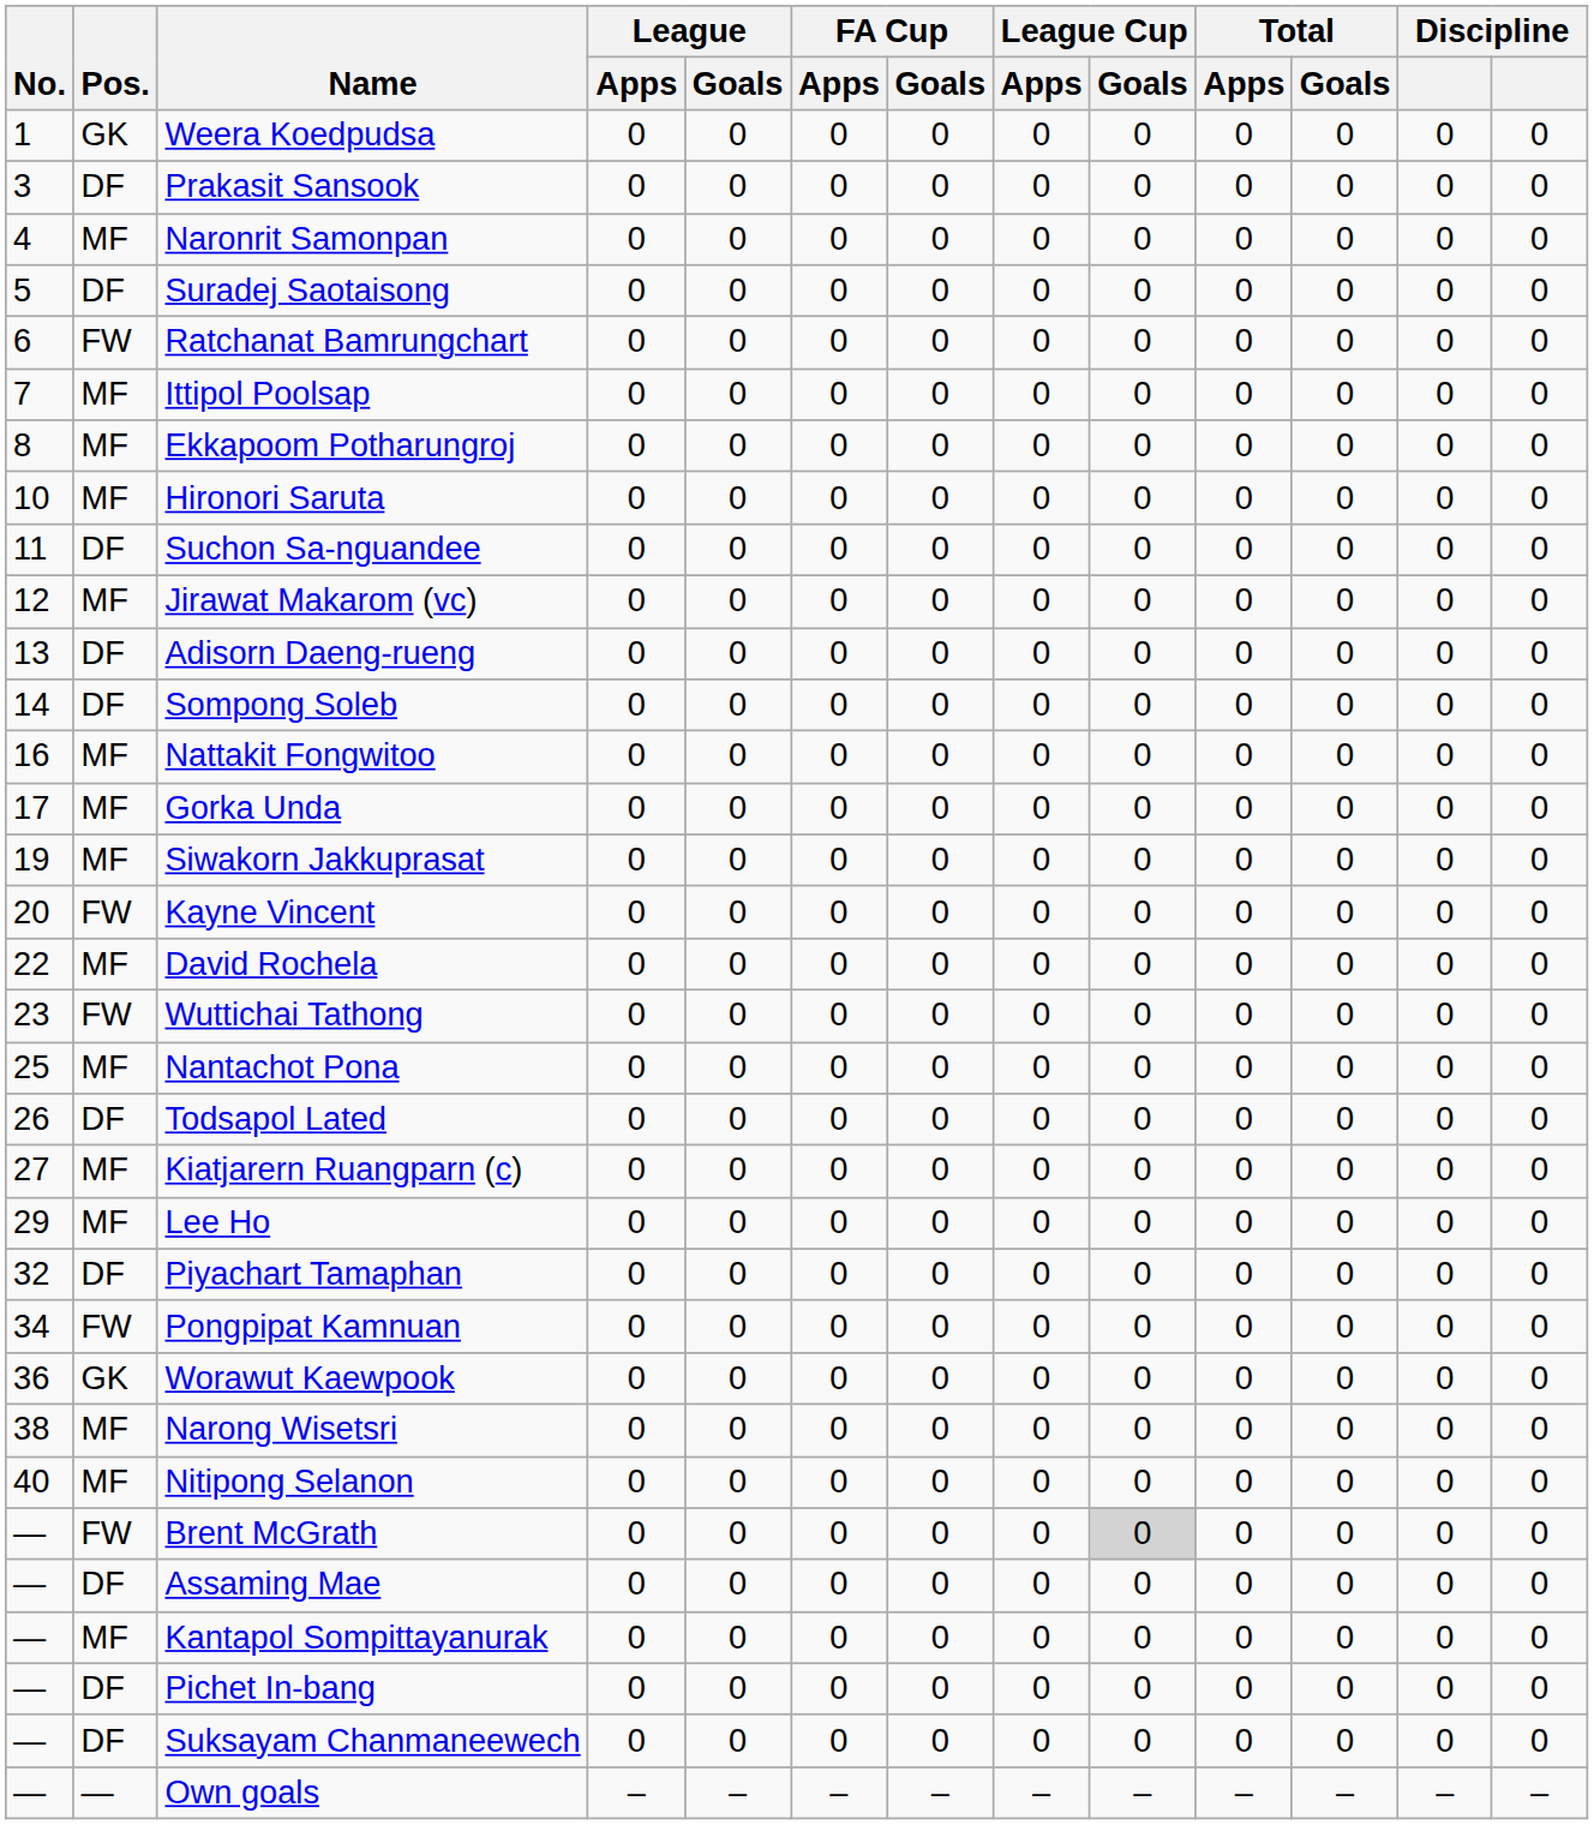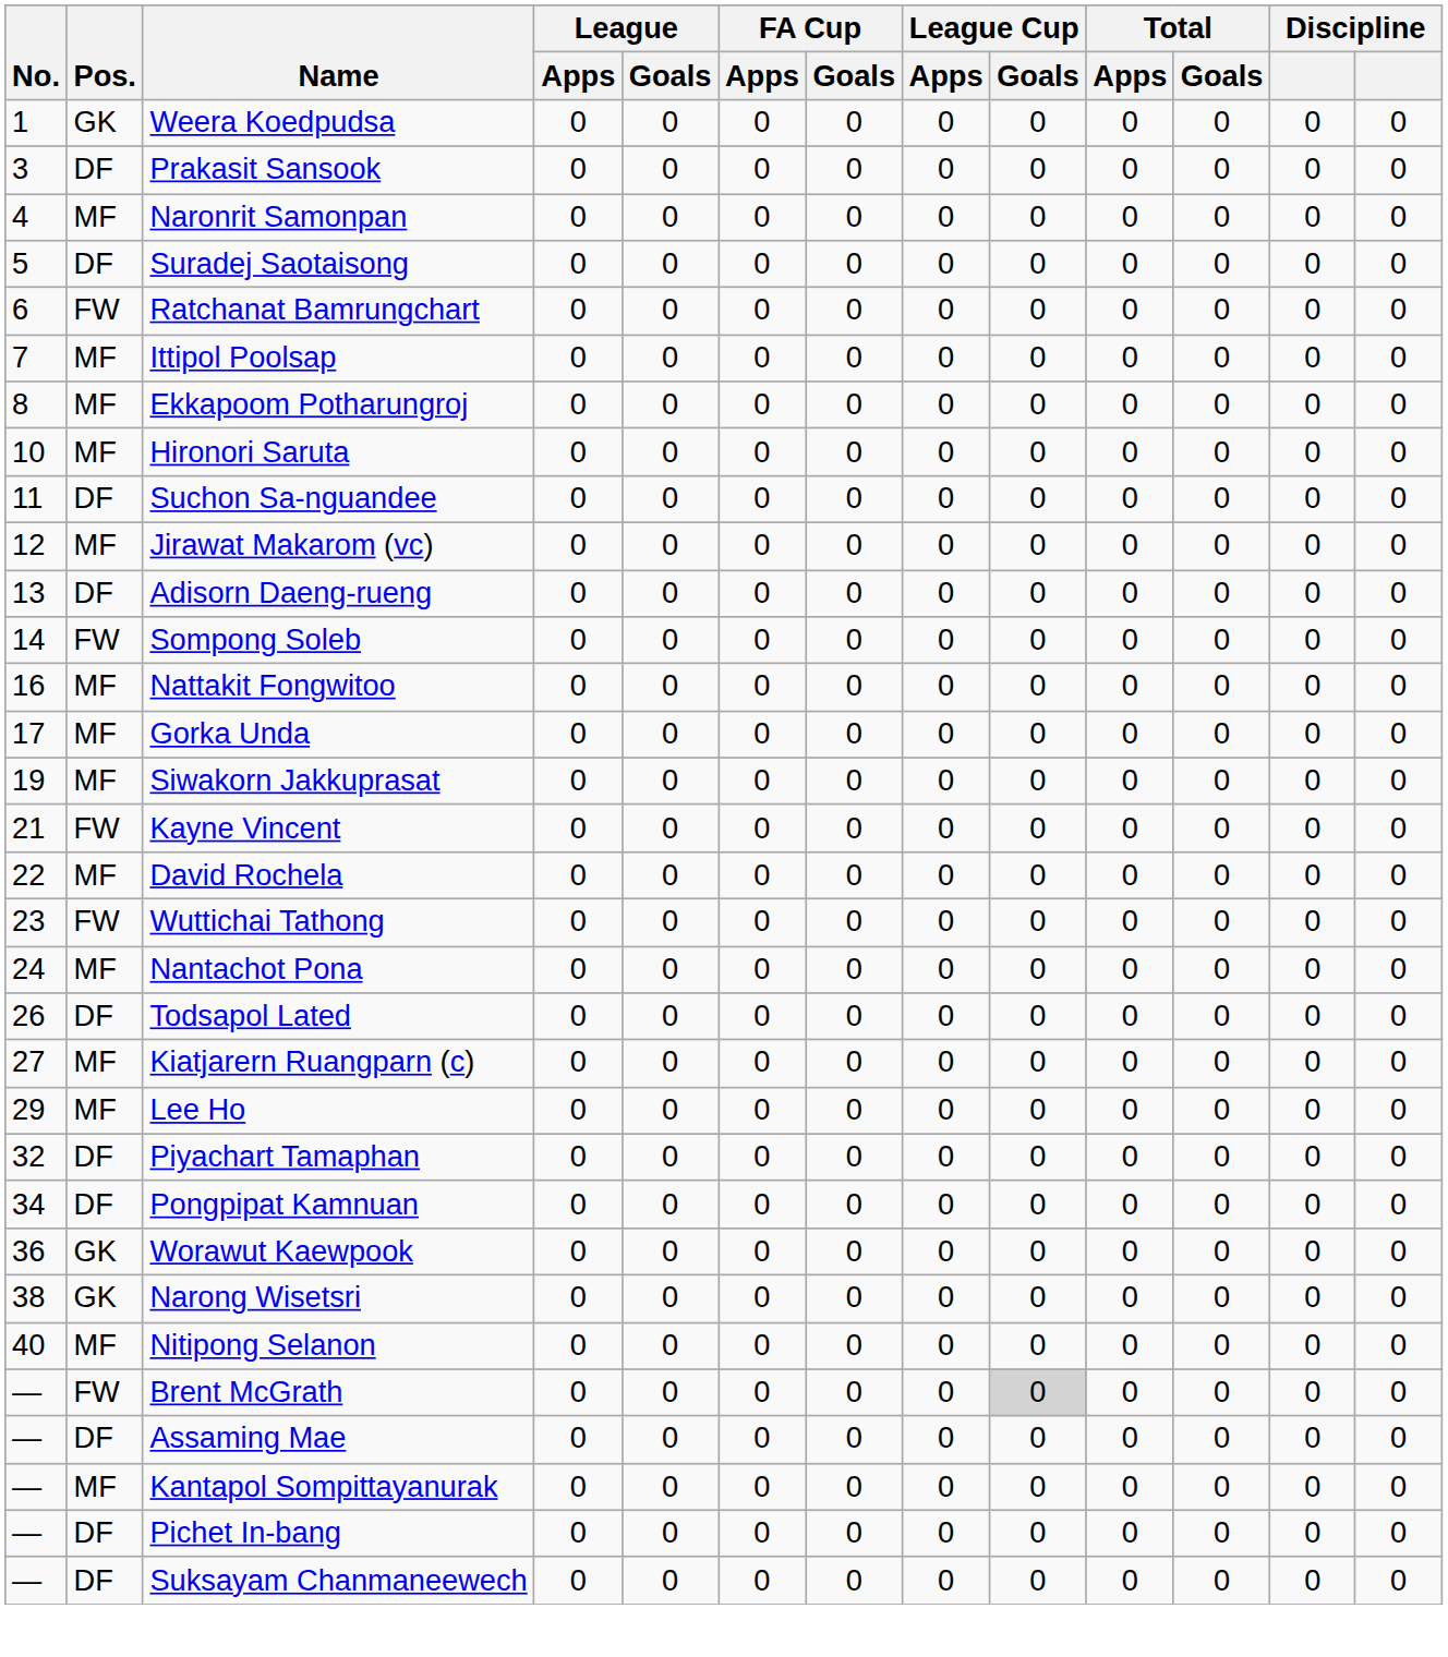Sompong Soleb | Pos.: DF -> FW
Kayne Vincent | No.: 20 -> 21
Nantachot Pona | No.: 25 -> 24
Pongpipat Kamnuan | Pos.: FW -> DF
Narong Wisetsri | Pos.: MF -> GK
- row: — | — | Own goals | – | – | – | – | – | – | – | – | – | –
